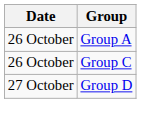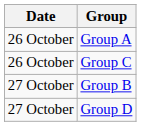+ row: 27 October | Group B
